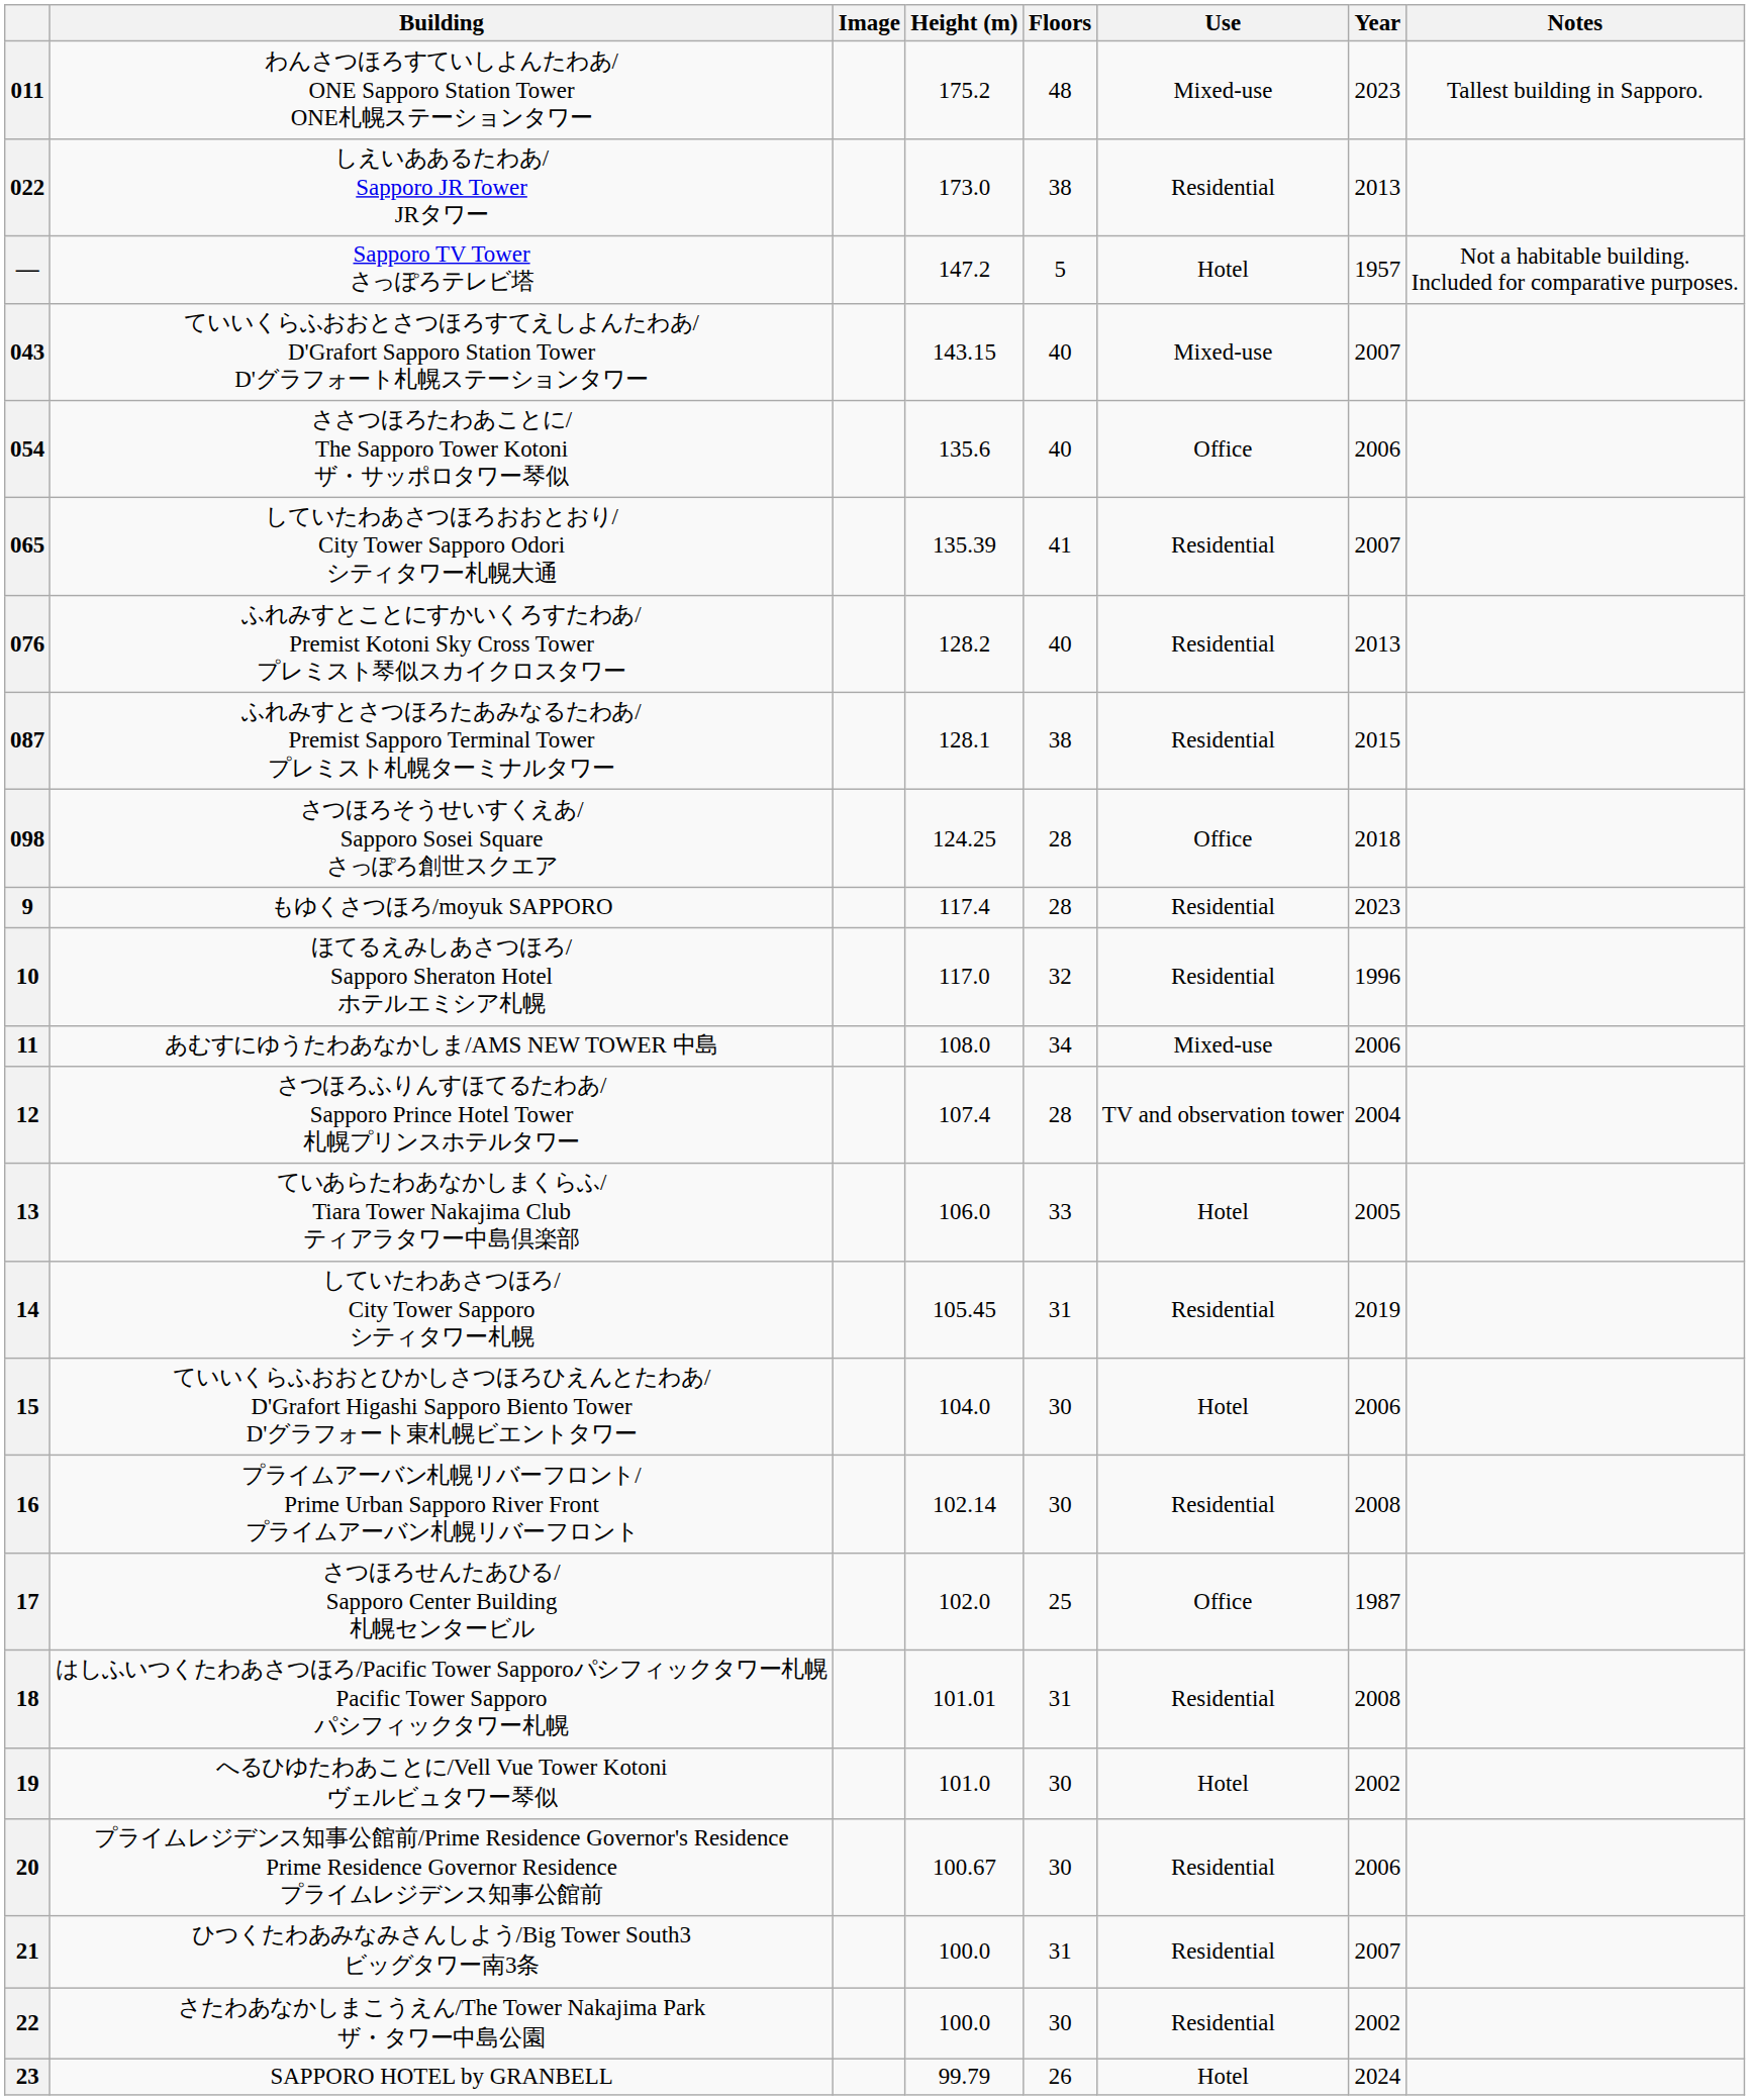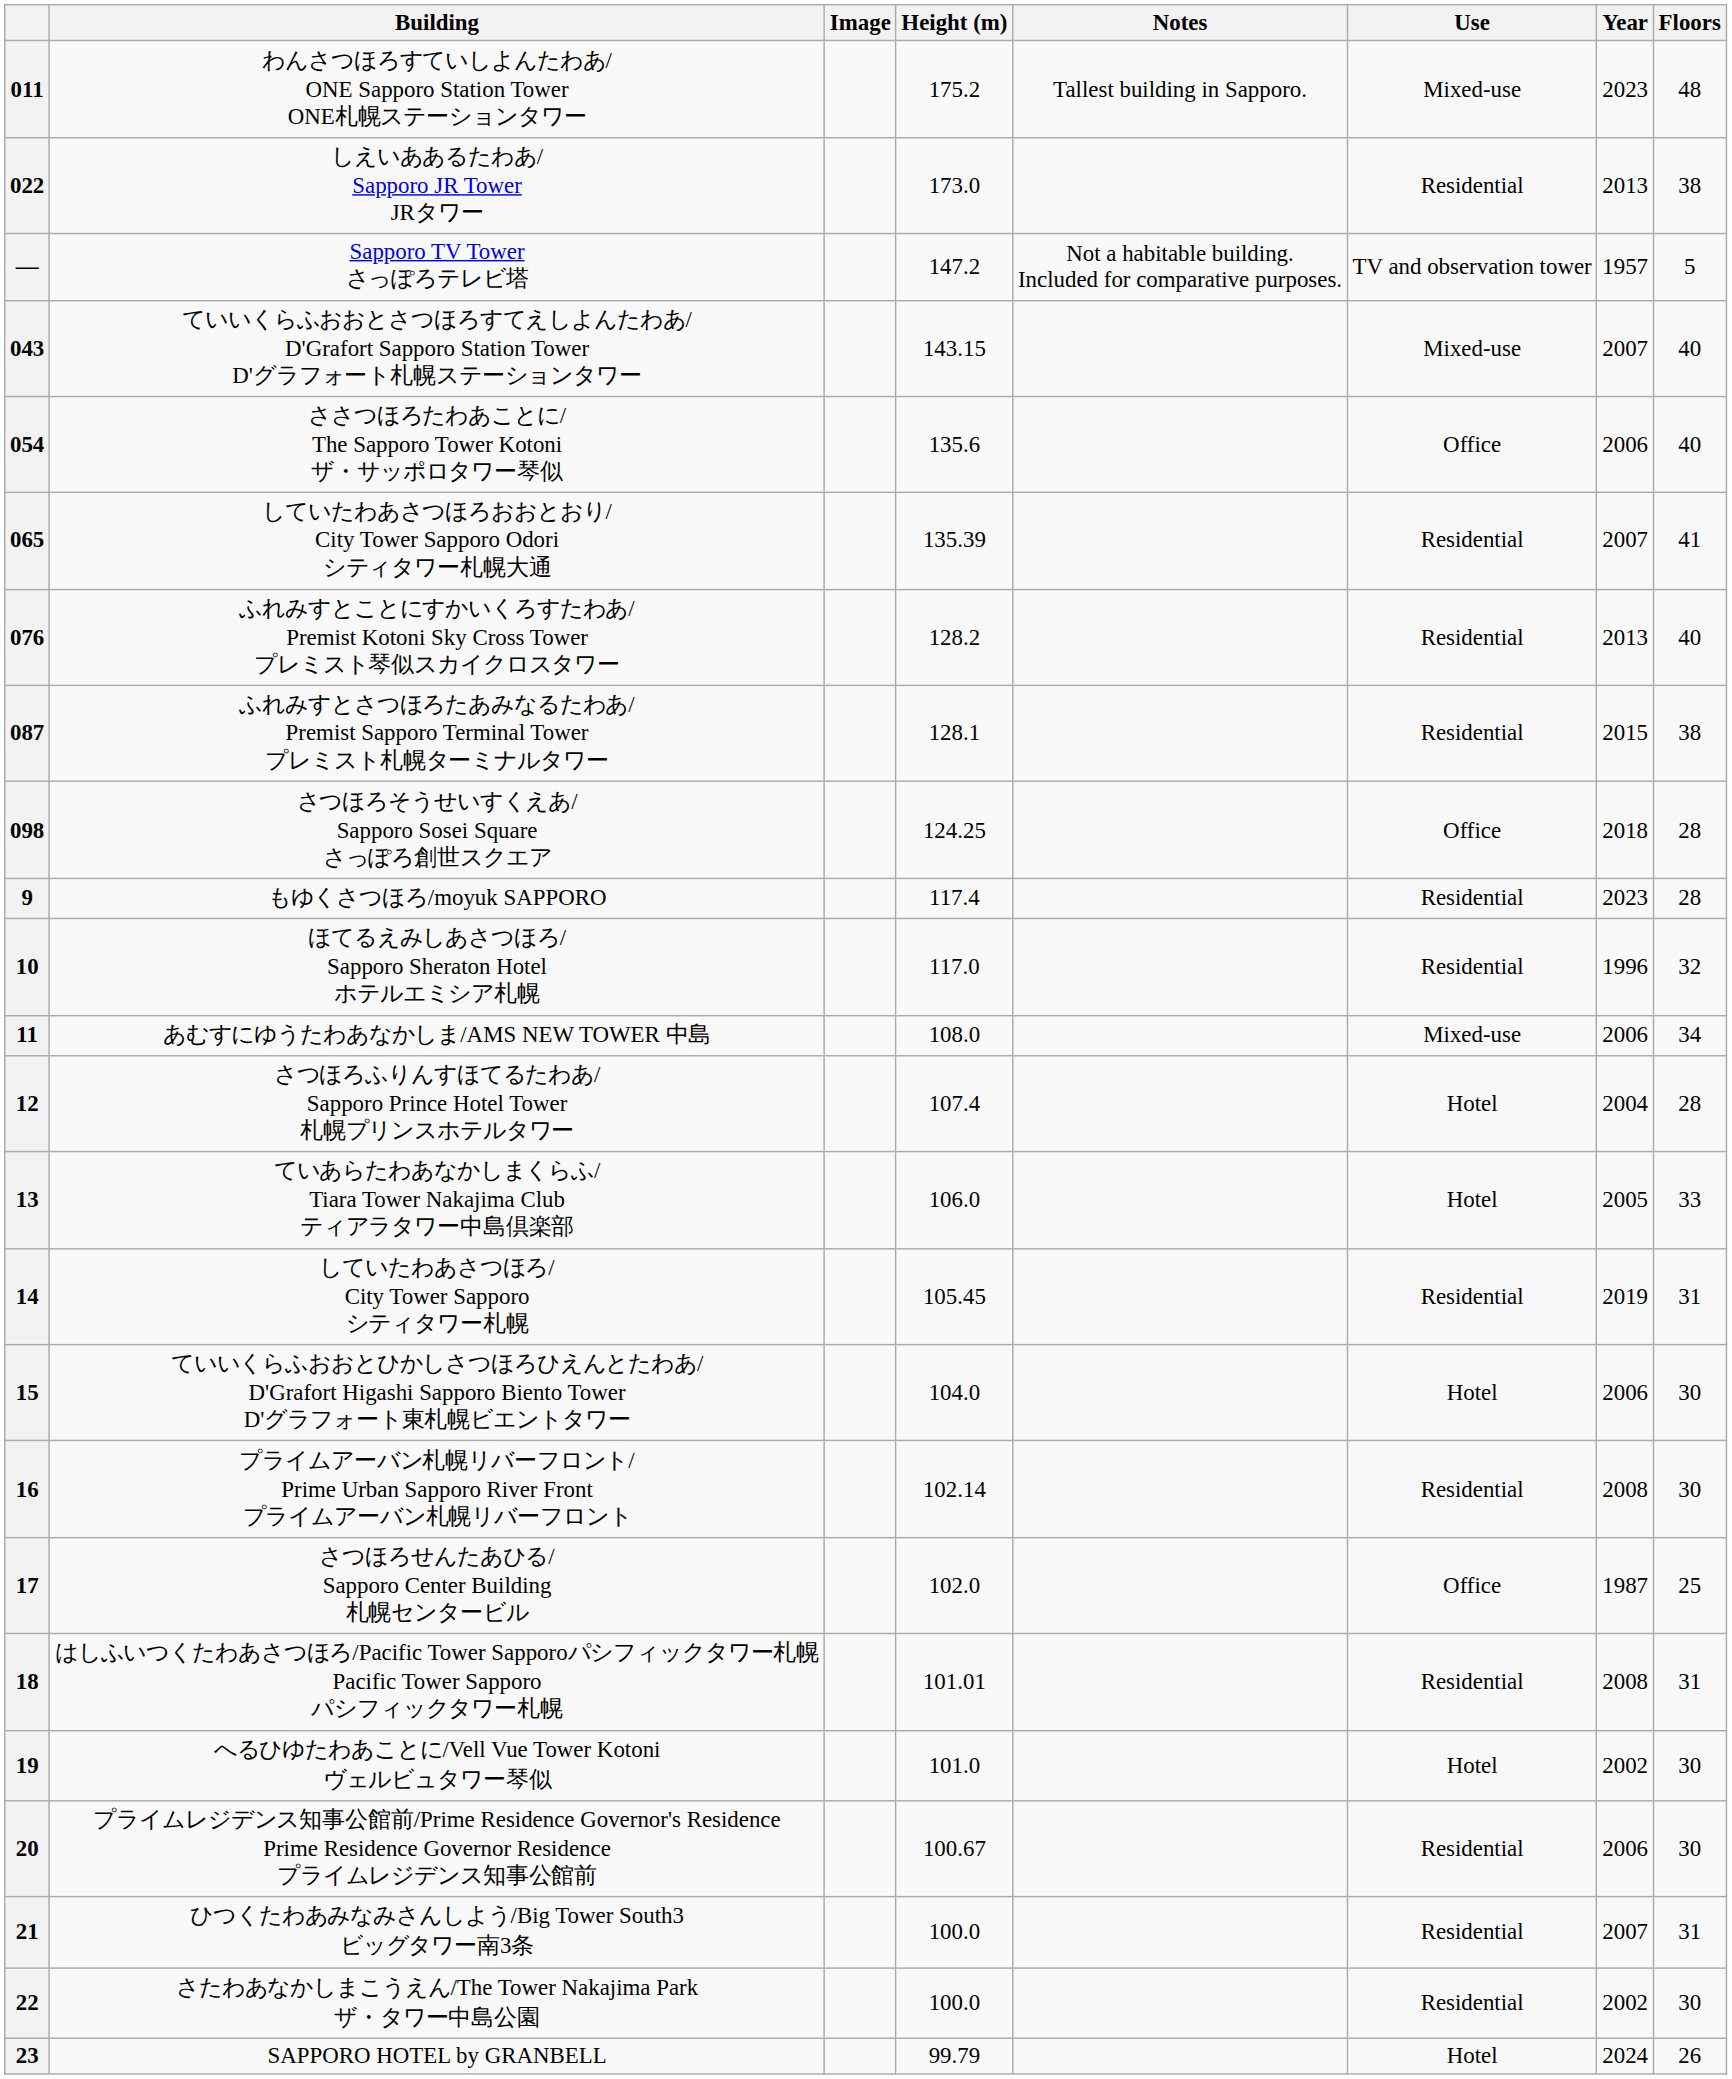columns swapped: Floors <-> Notes
— | Use: Hotel -> TV and observation tower
12 | Use: TV and observation tower -> Hotel
